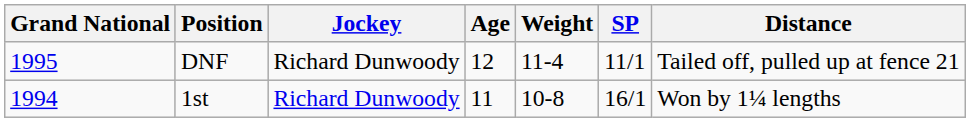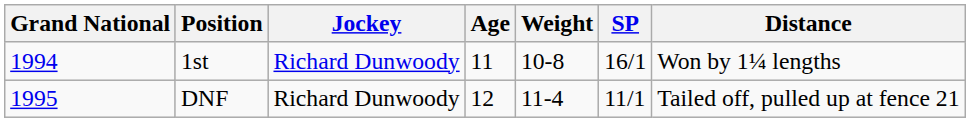rows swapped: 1st <-> DNF
